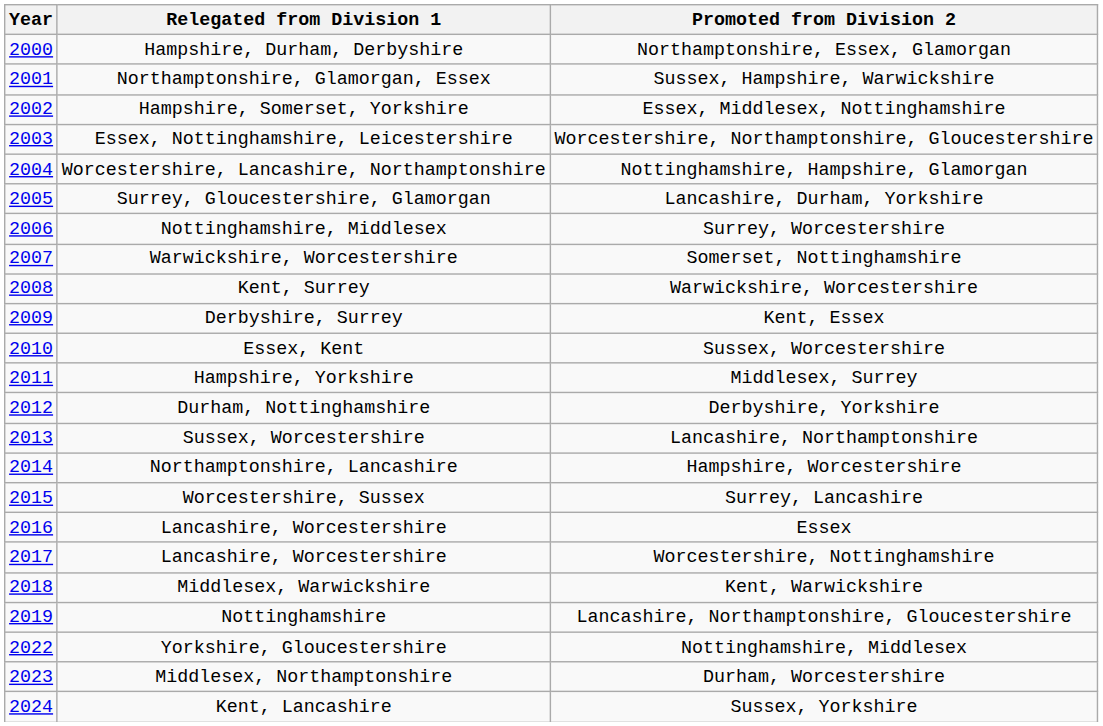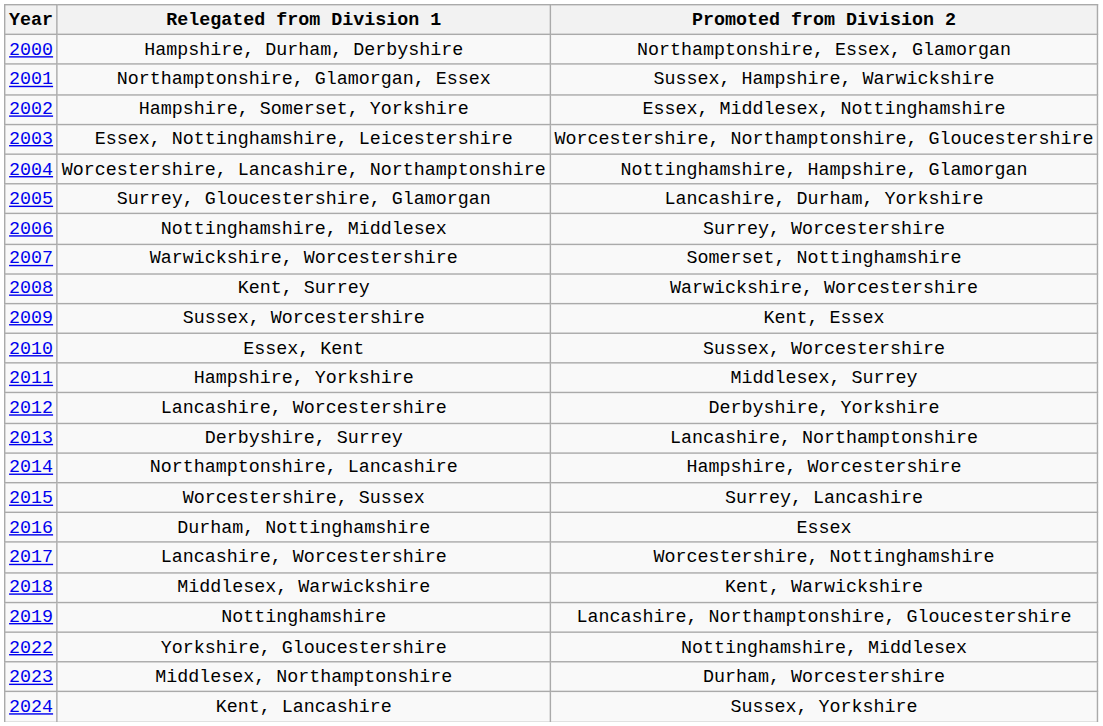Kent, Essex | Relegated from Division 1: Derbyshire, Surrey -> Sussex, Worcestershire
Derbyshire, Yorkshire | Relegated from Division 1: Durham, Nottinghamshire -> Lancashire, Worcestershire
Lancashire, Northamptonshire | Relegated from Division 1: Sussex, Worcestershire -> Derbyshire, Surrey
Essex | Relegated from Division 1: Lancashire, Worcestershire -> Durham, Nottinghamshire
